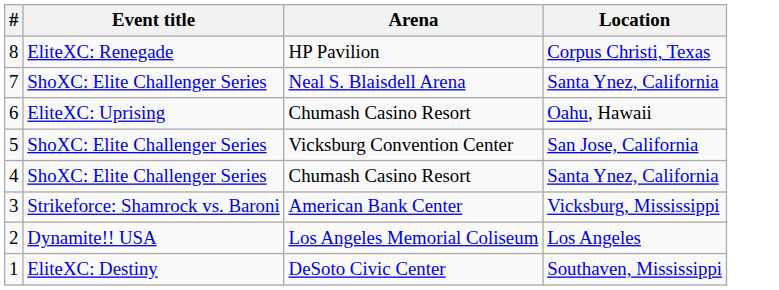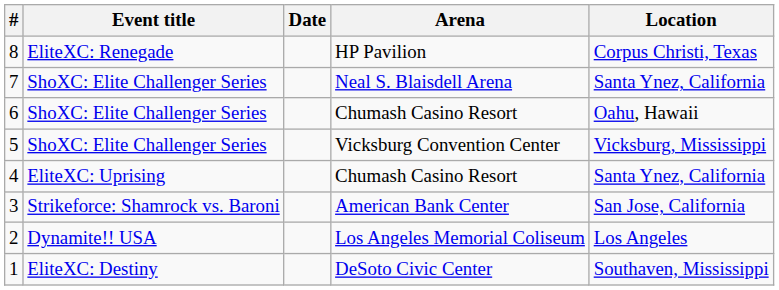+ column: Date
6 | Event title: EliteXC: Uprising -> ShoXC: Elite Challenger Series
5 | Location: San Jose, California -> Vicksburg, Mississippi
4 | Event title: ShoXC: Elite Challenger Series -> EliteXC: Uprising
3 | Location: Vicksburg, Mississippi -> San Jose, California
